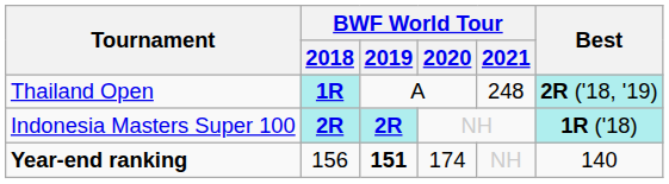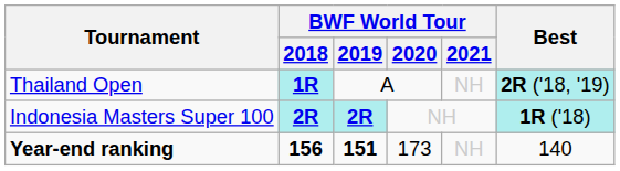Thailand Open | BWF World Tour / 2021: 248 -> NH
Year-end ranking | BWF World Tour / 2018: normal -> bold
Year-end ranking | BWF World Tour / 2020: 174 -> 173
